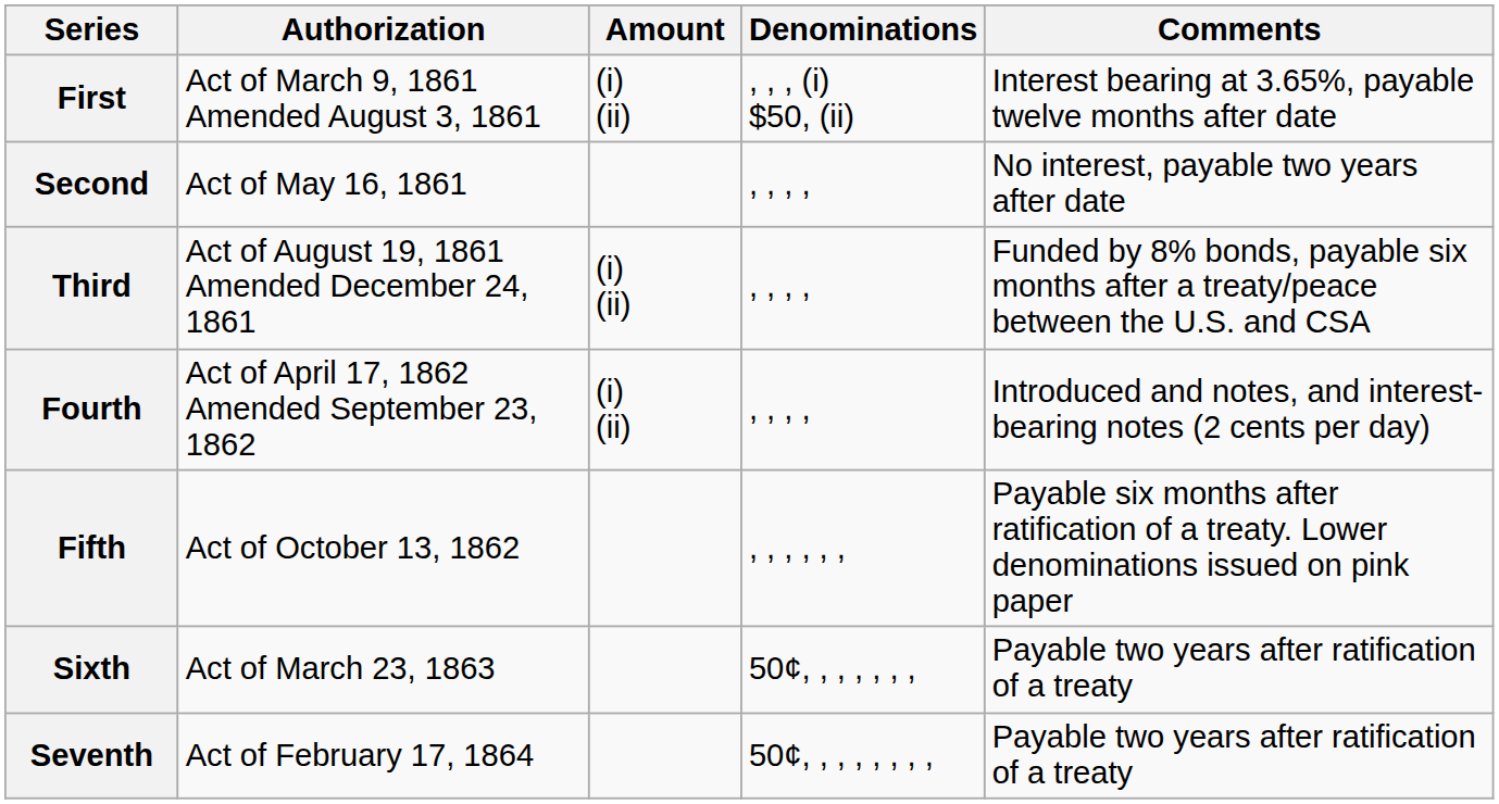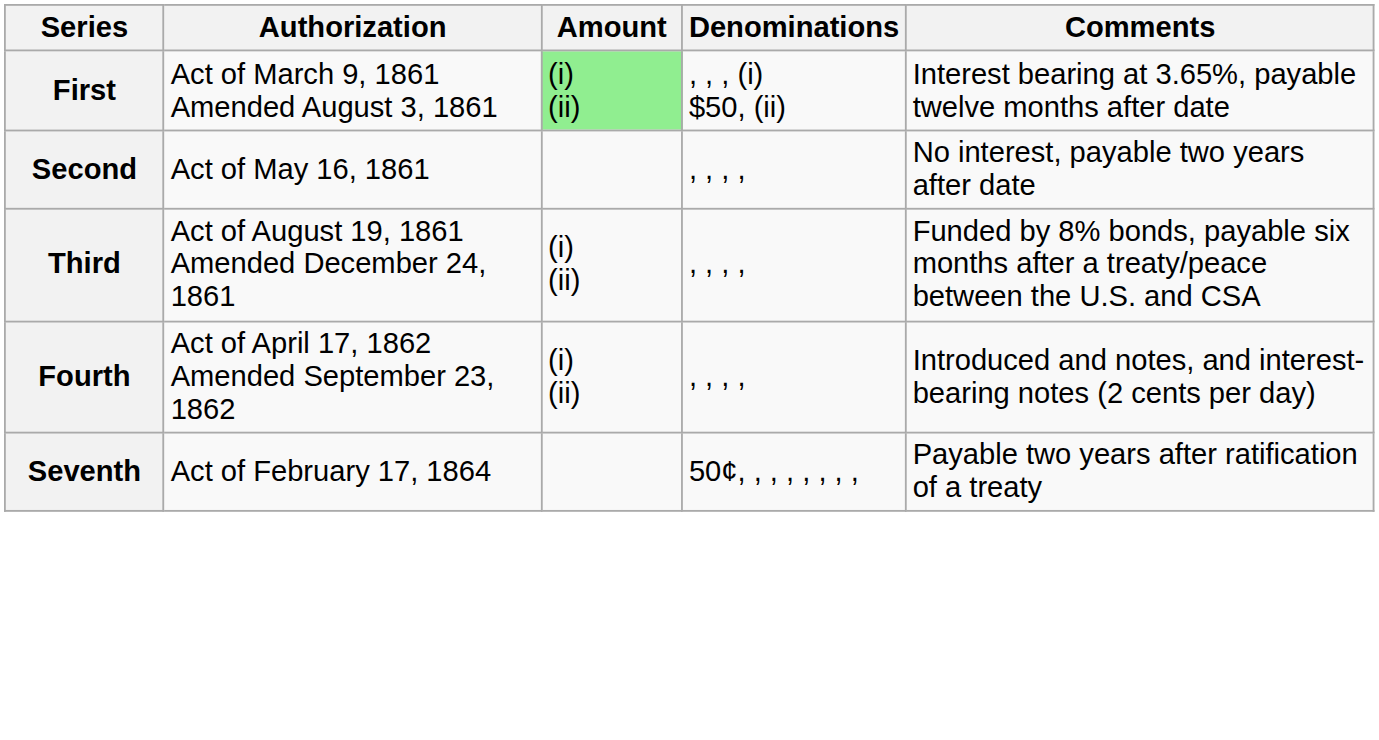First | Amount: no background -> lightgreen background
- row: Fifth | Act of October 13, 1862 | , , , , , , | Payable six months after ratification of a treaty. Lower denominations issued on pink paper
- row: Sixth | Act of March 23, 1863 | 50¢, , , , , , , | Payable two years after ratification of a treaty
